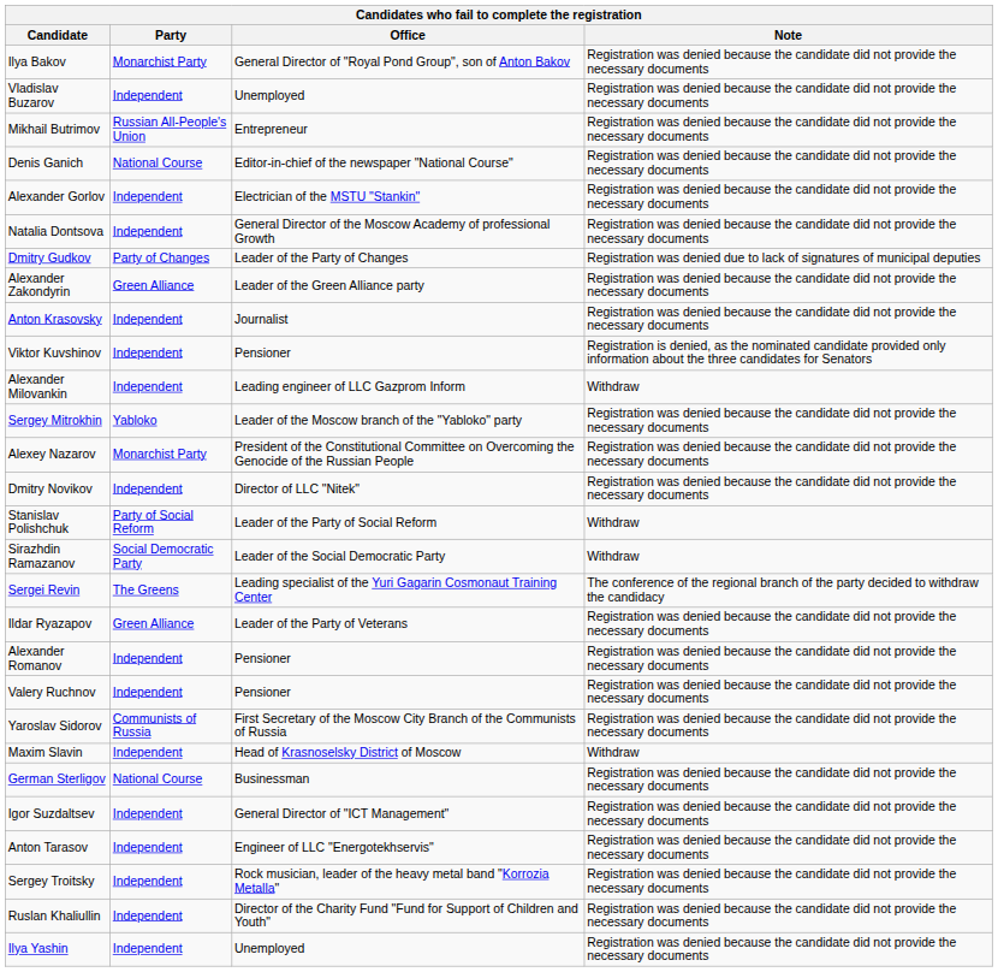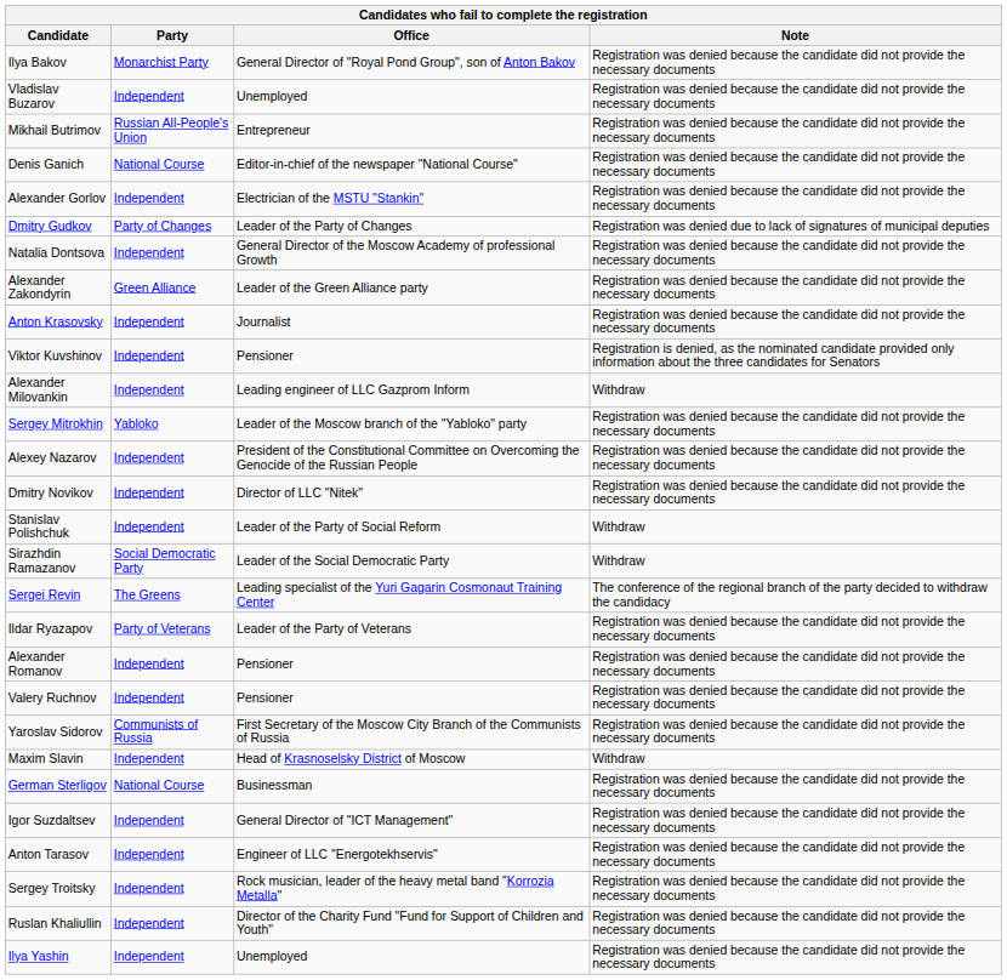rows swapped: Dmitry Gudkov <-> Natalia Dontsova
Alexey Nazarov | Party: Monarchist Party -> Independent
Stanislav Polishchuk | Party: Party of Social Reform -> Independent
Ildar Ryazapov | Party: Green Alliance -> Party of Veterans
